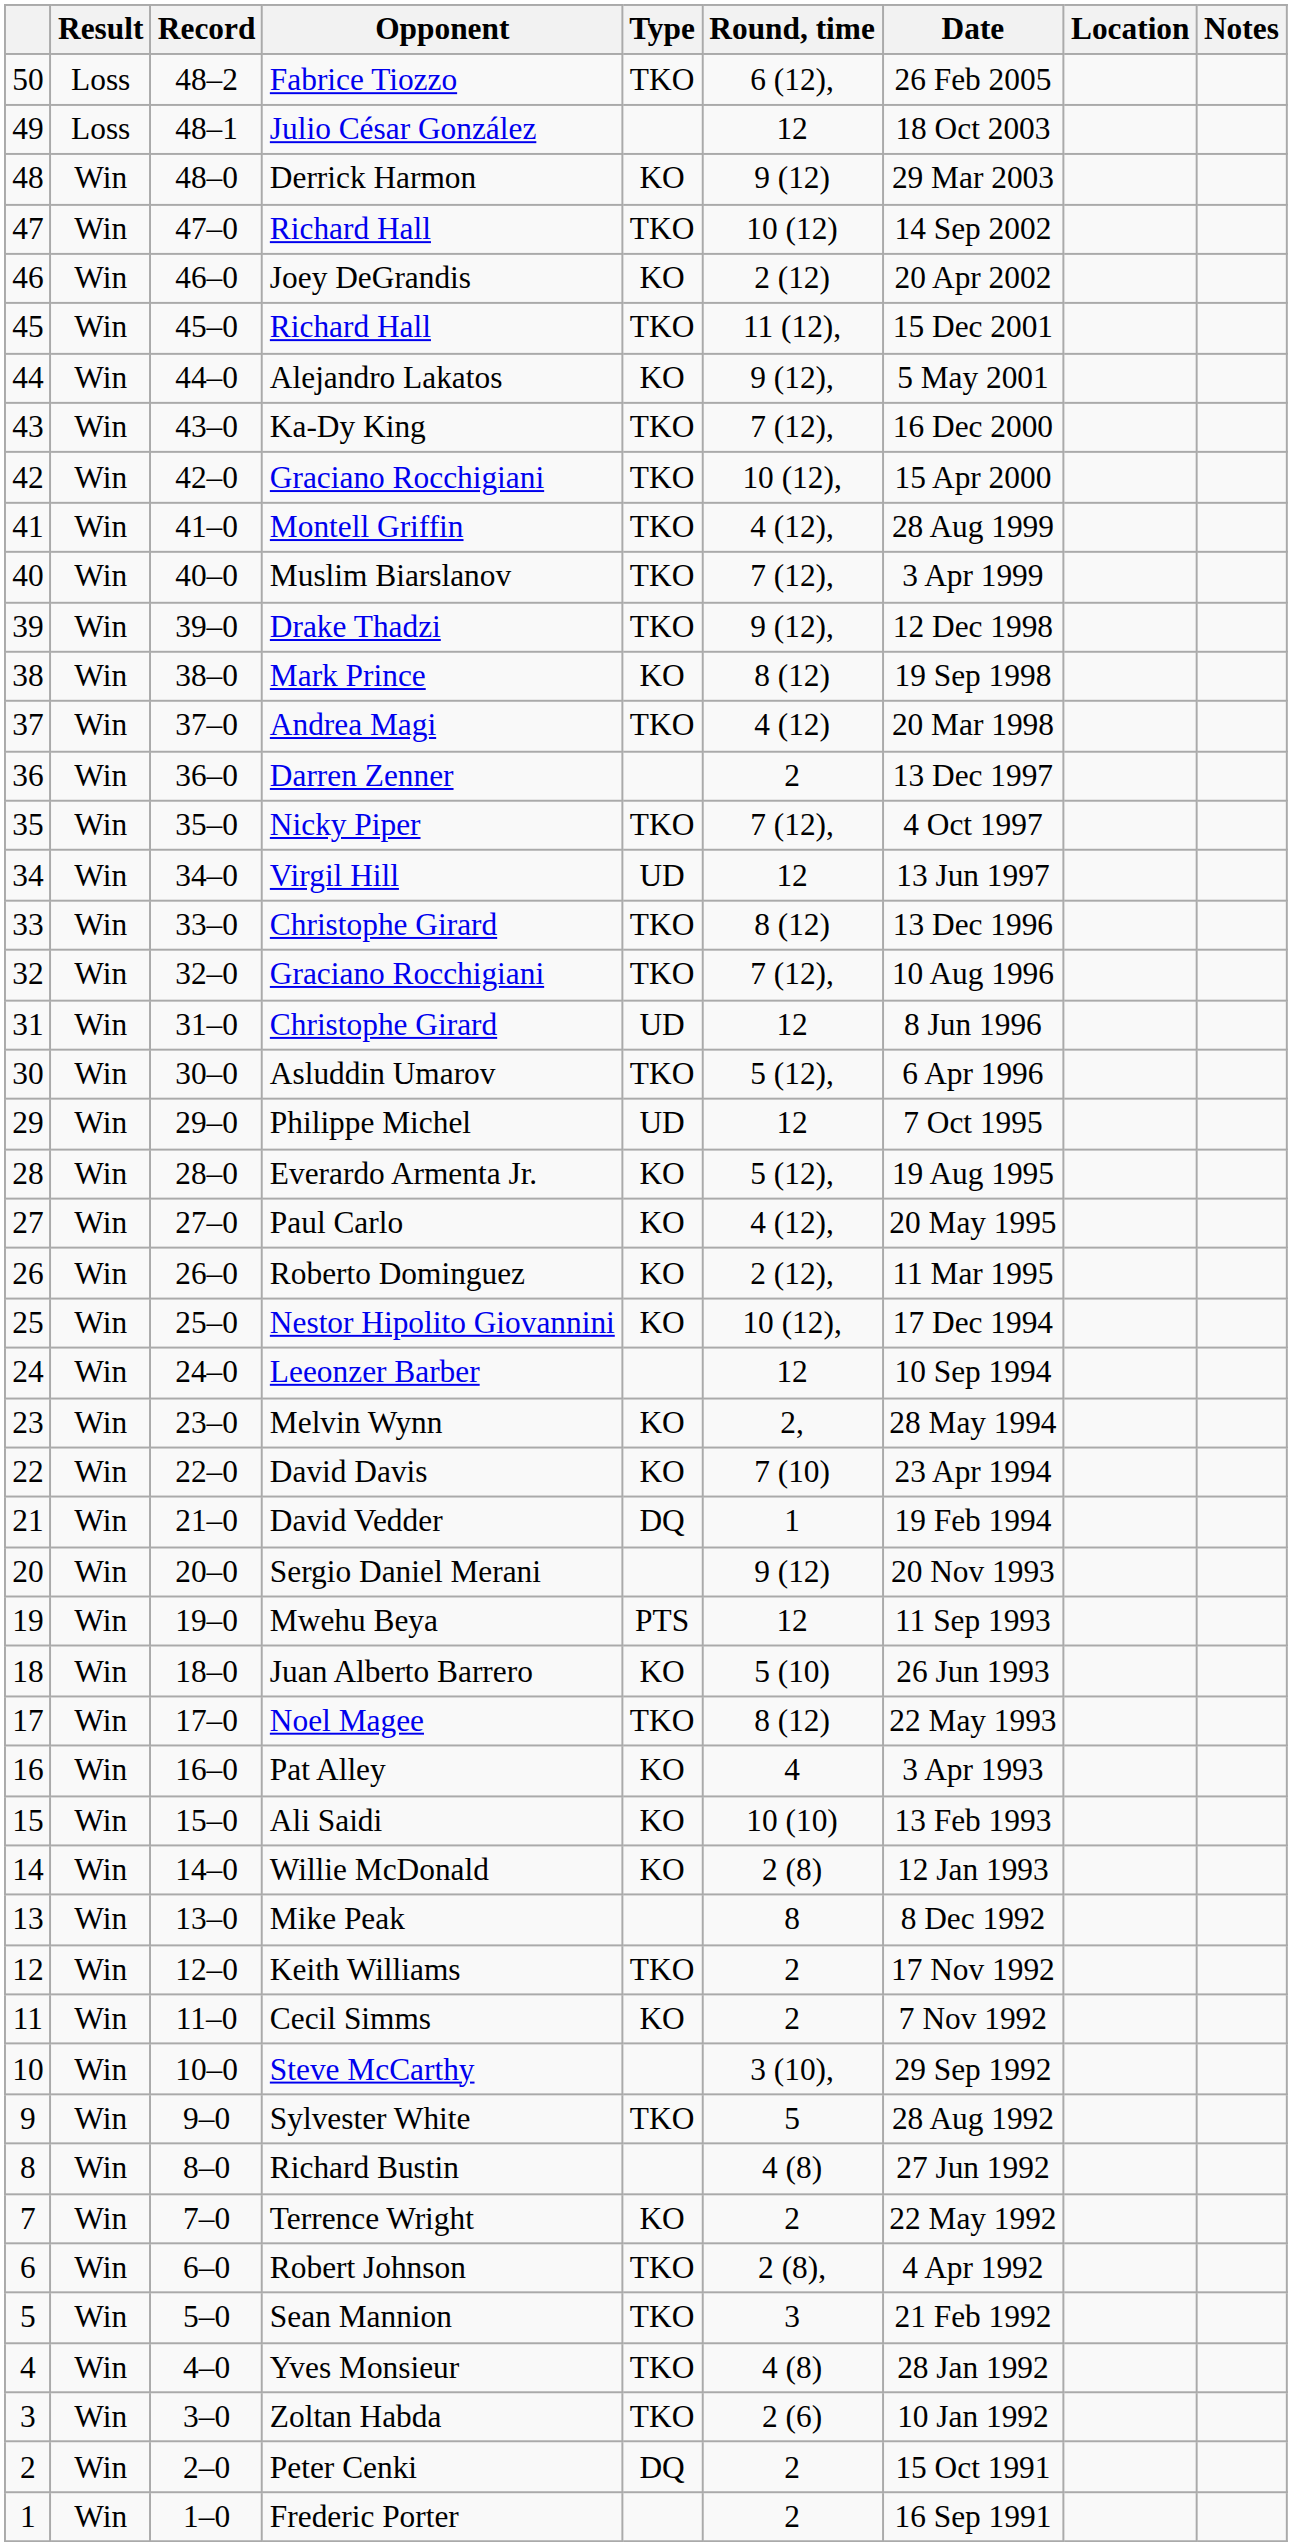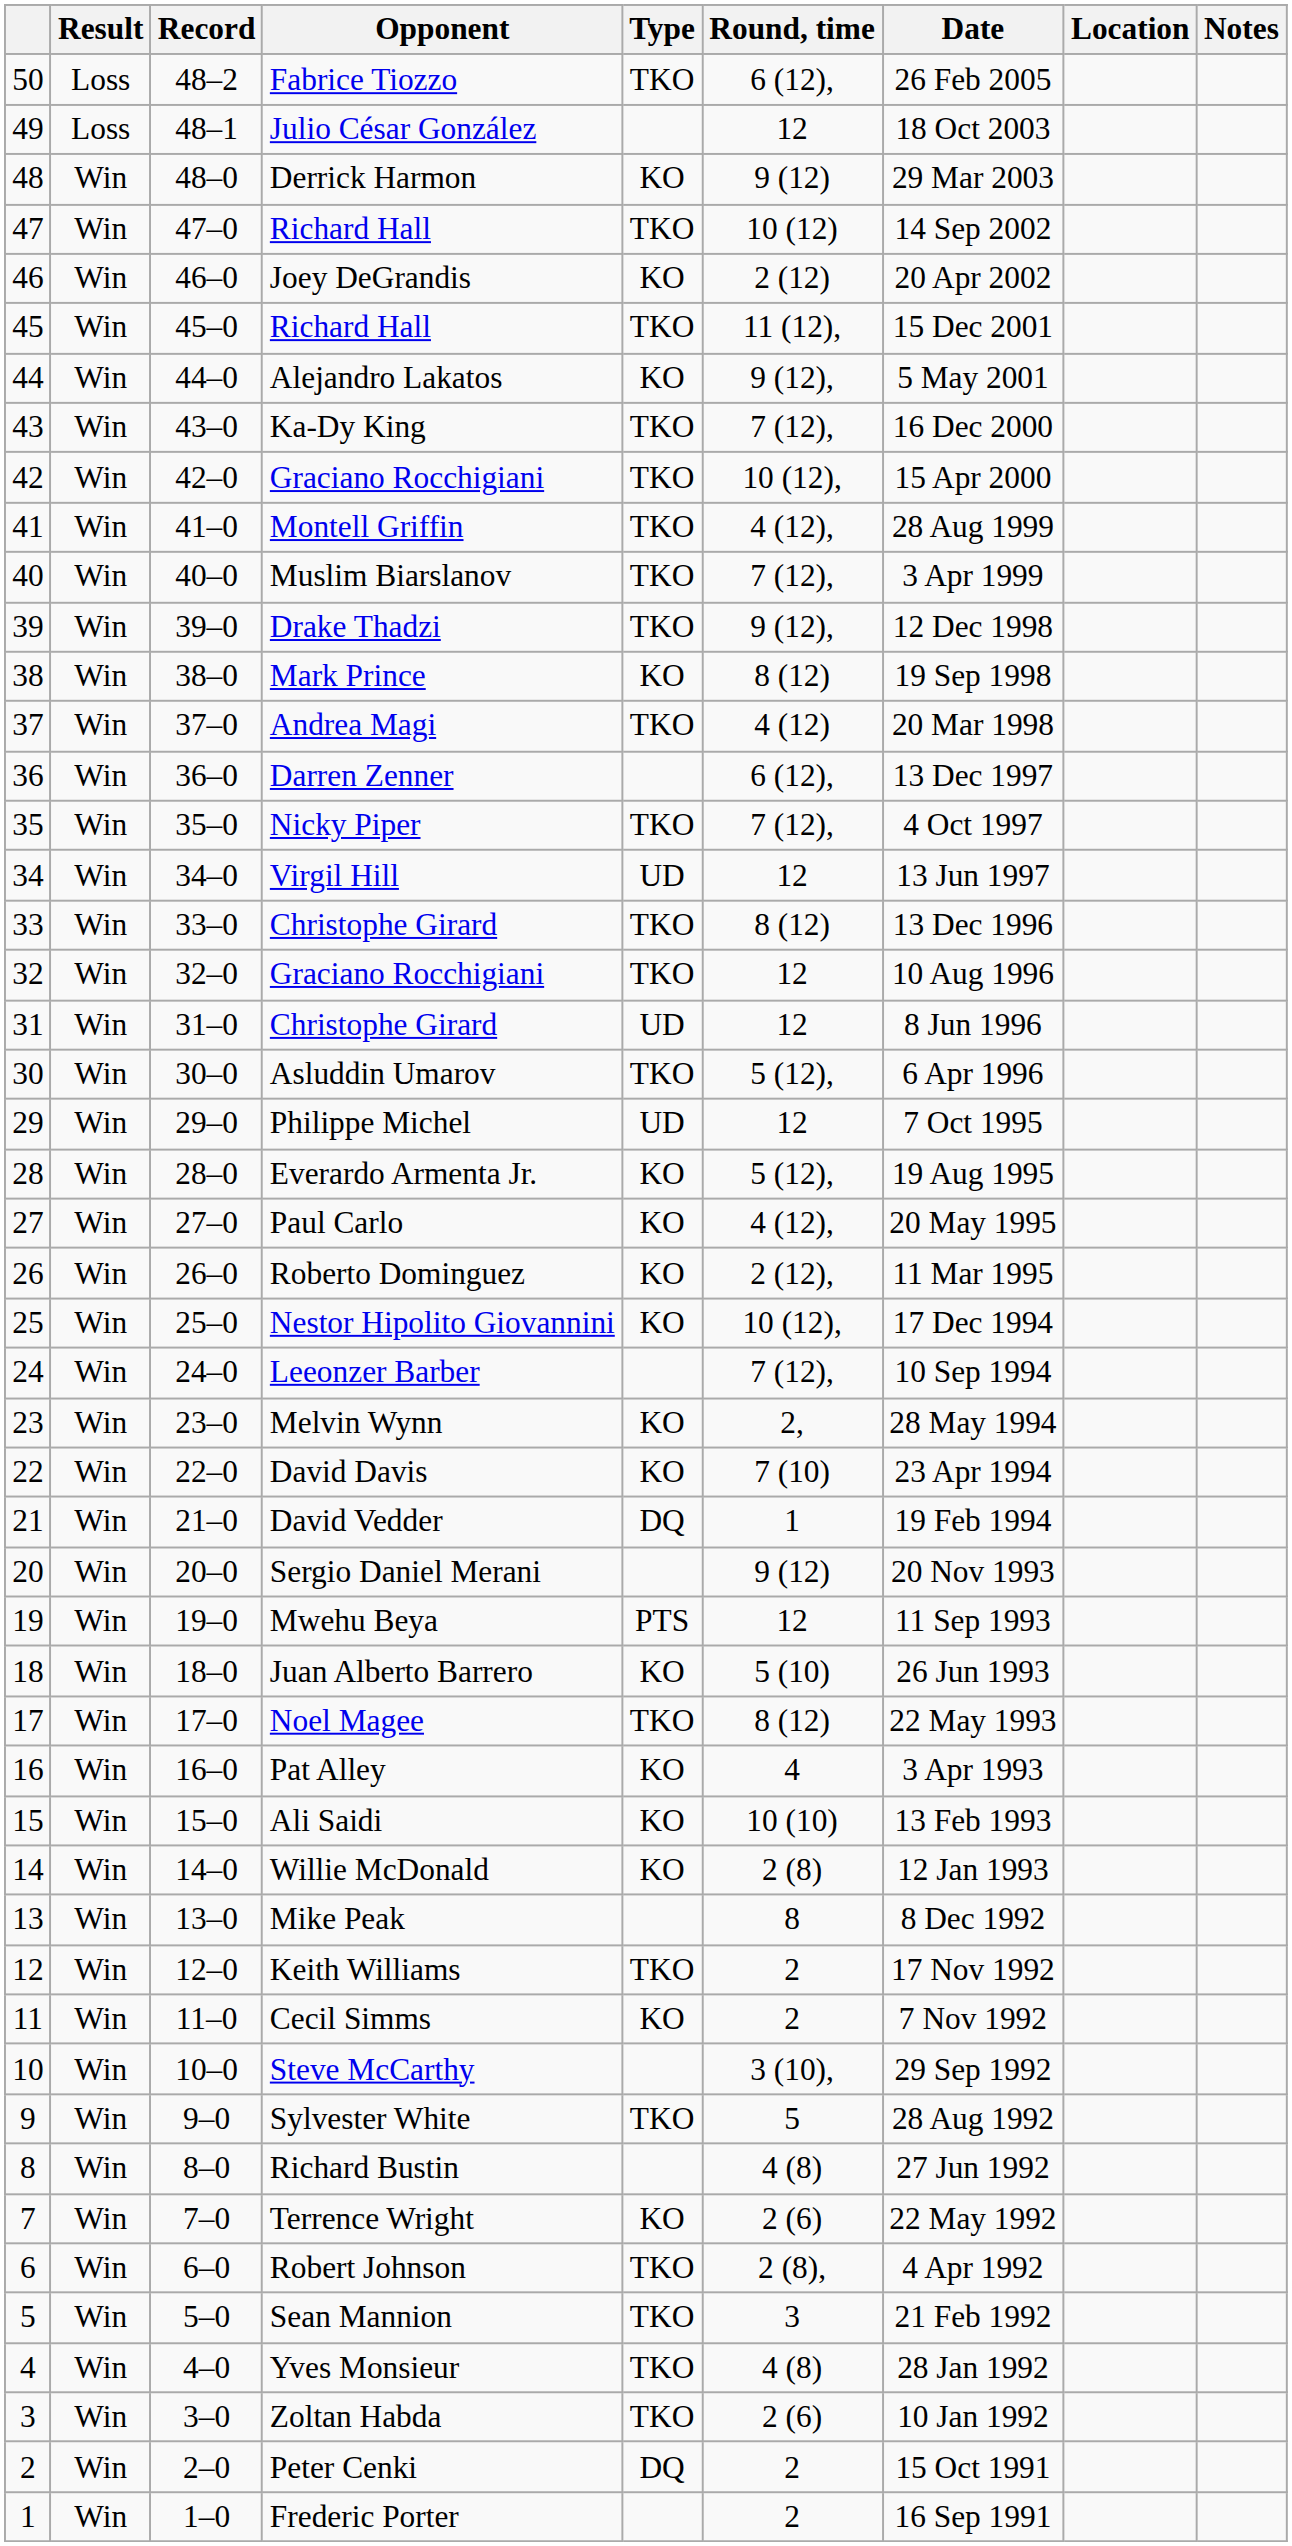Darren Zenner | Round, time: 2 -> 6 (12),
32 / Graciano Rocchigiani | Round, time: 7 (12), -> 12
Leeonzer Barber | Round, time: 12 -> 7 (12),
Terrence Wright | Round, time: 2 -> 2 (6)
